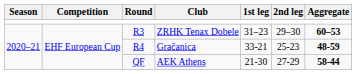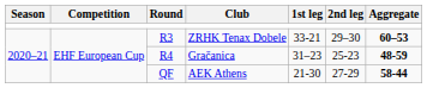ZRHK Tenax Dobele | 1st leg: 31–23 -> 33-21
Gračanica | 1st leg: 33-21 -> 31–23
